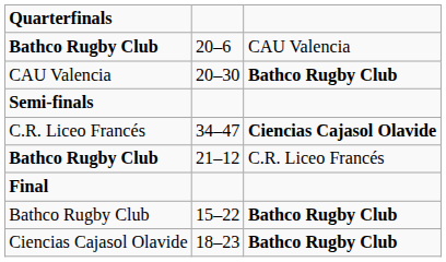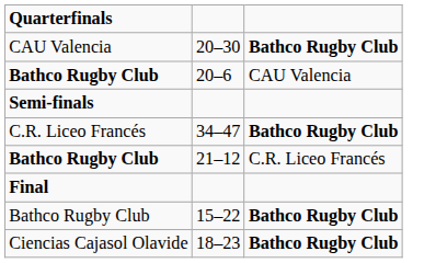rows swapped: 20–30 <-> 20–6
34–47 | column 3: Ciencias Cajasol Olavide -> Bathco Rugby Club
